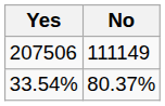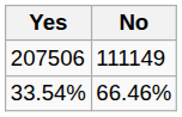33.54% | No: 80.37% -> 66.46%
